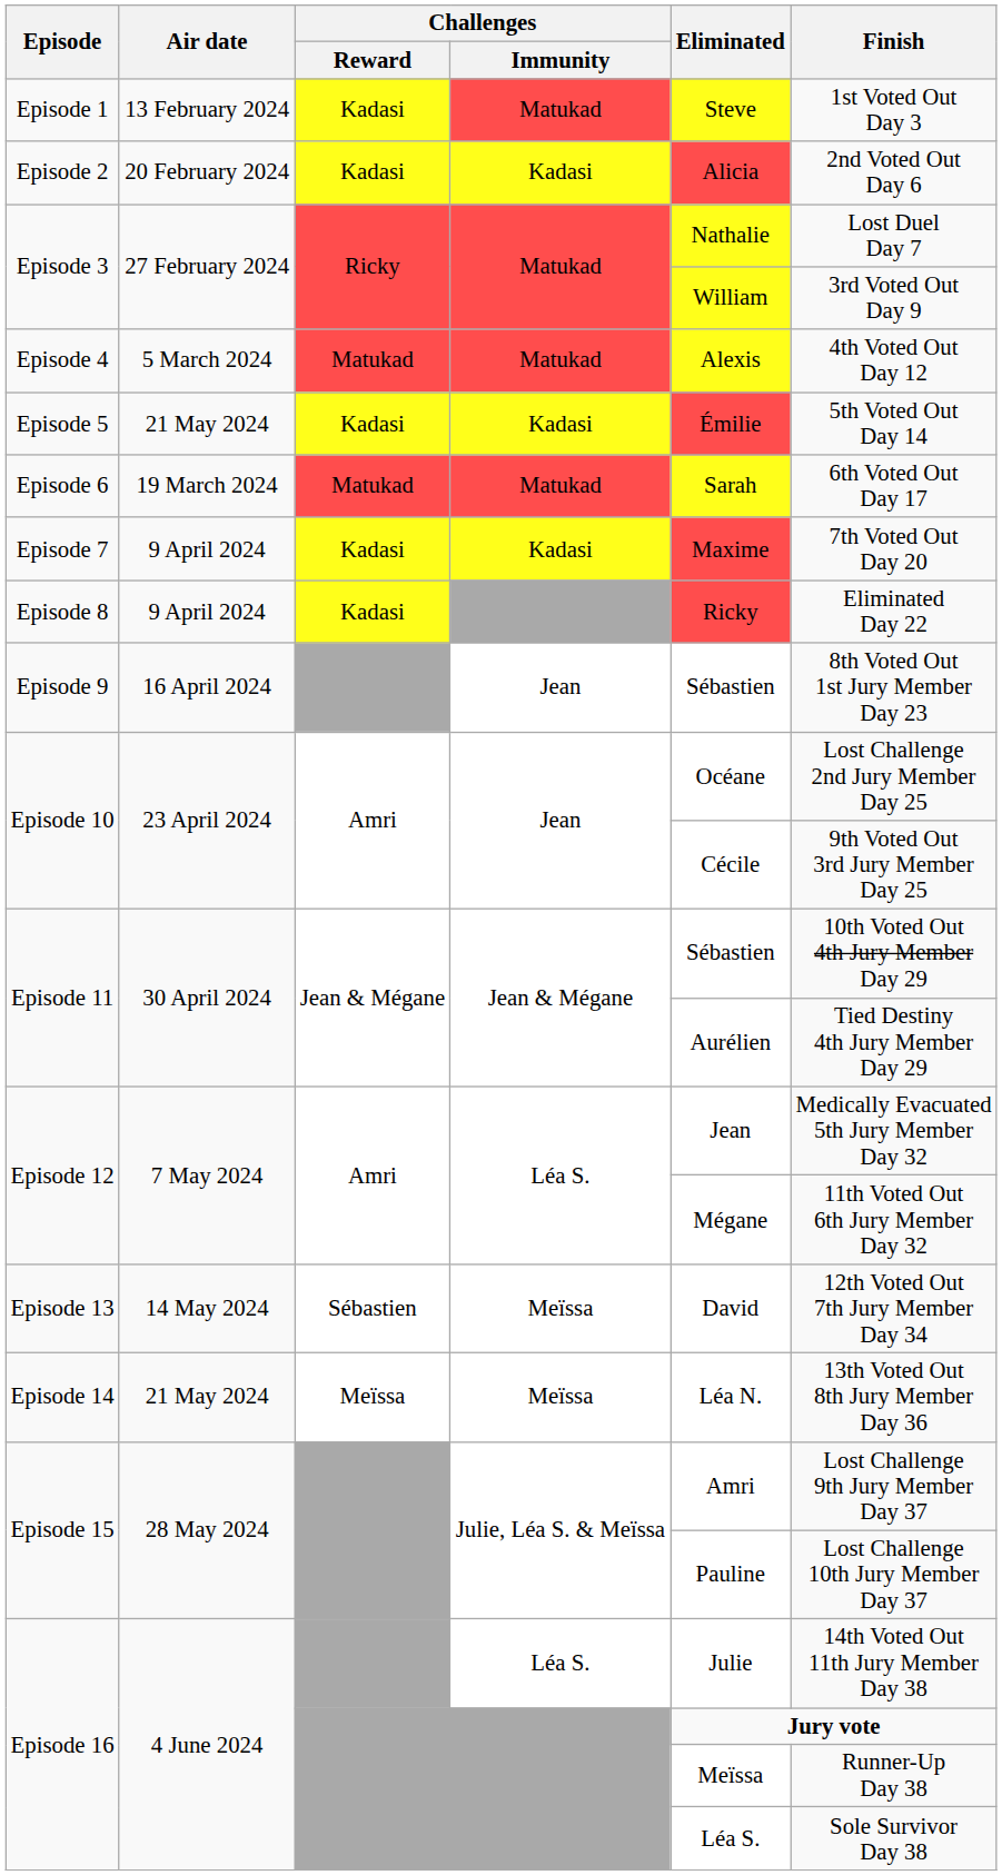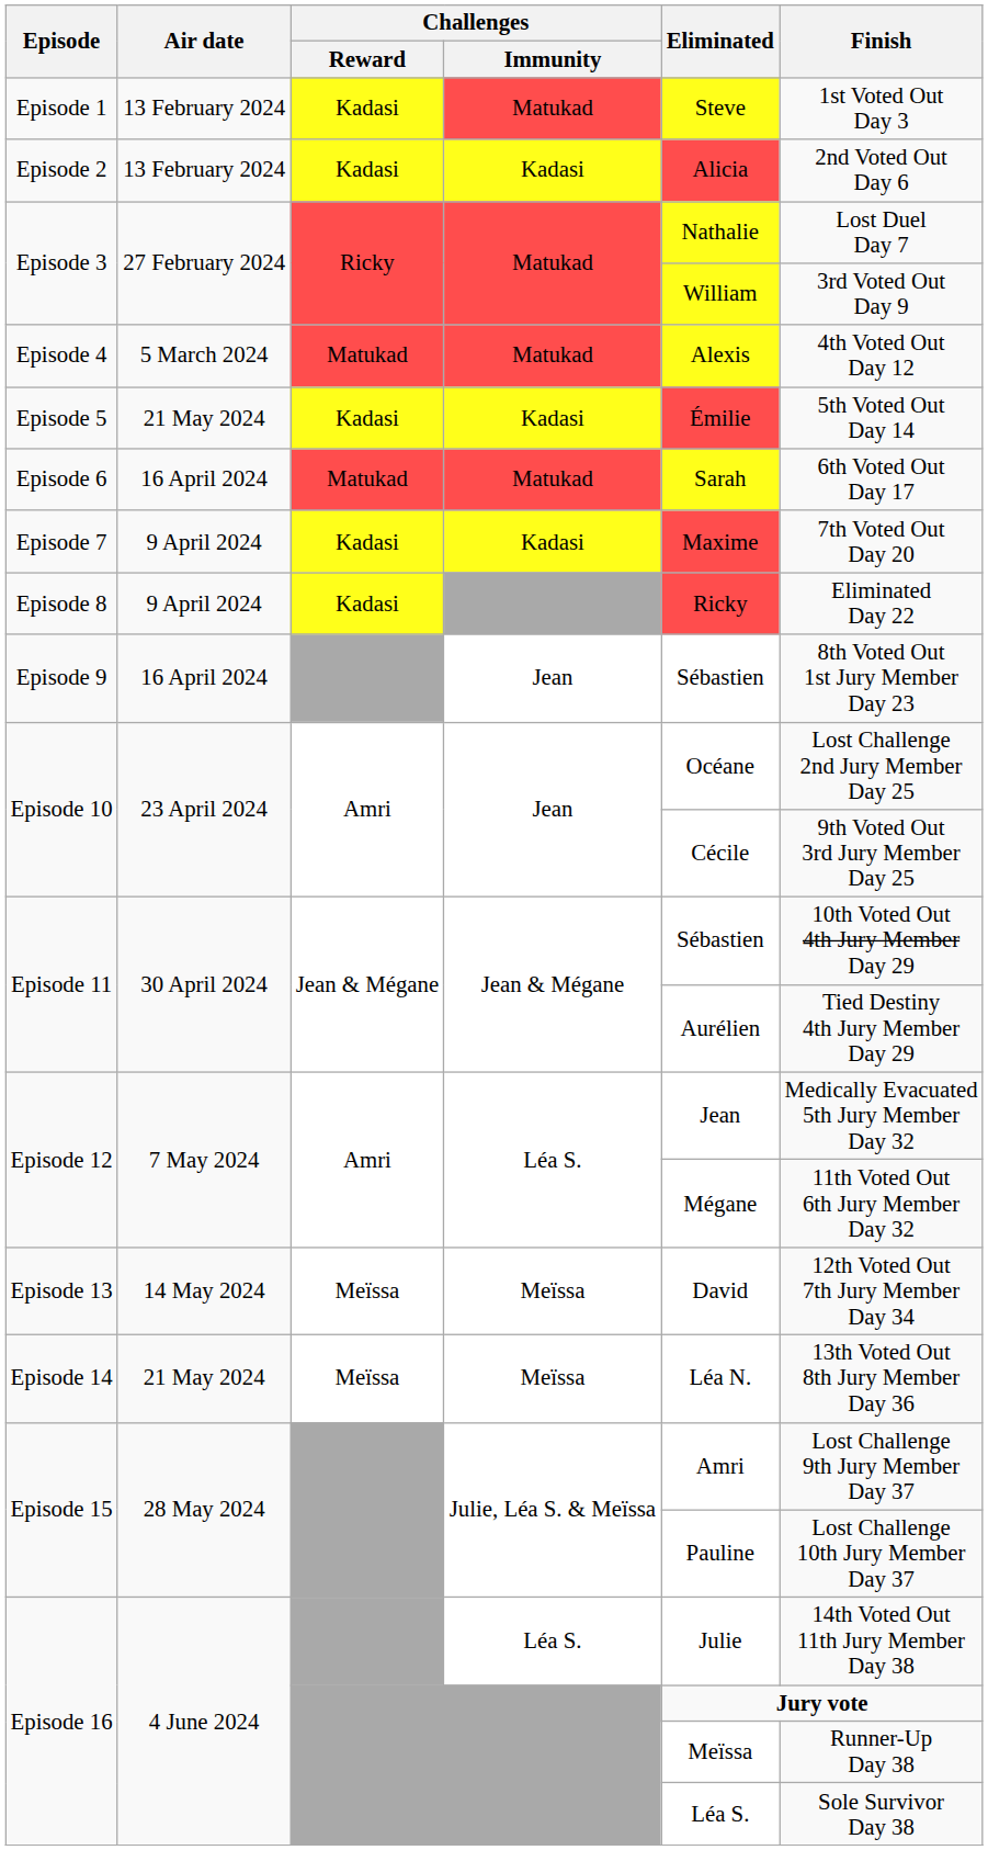Episode 2 | Air date: 20 February 2024 -> 13 February 2024
Episode 6 | Air date: 19 March 2024 -> 16 April 2024
Episode 13 | Challenges / Reward: Sébastien -> Meïssa
